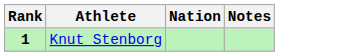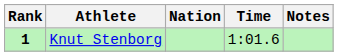+ column: Time | 1:01.6
